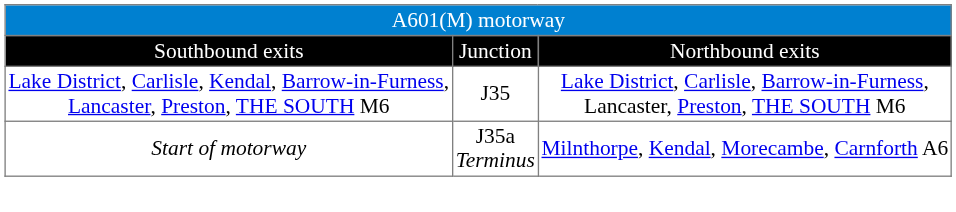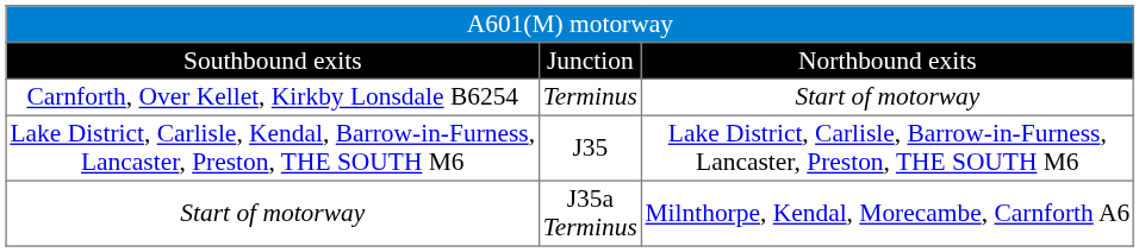+ row: Carnforth, Over Kellet, Kirkby Lonsdale B6254 | Terminus | Start of motorway
